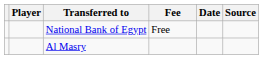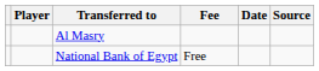rows swapped: National Bank of Egypt <-> Al Masry
